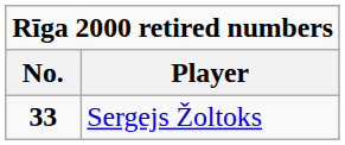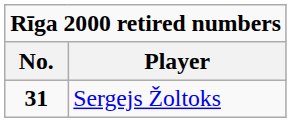Sergejs Žoltoks | No.: 33 -> 31
